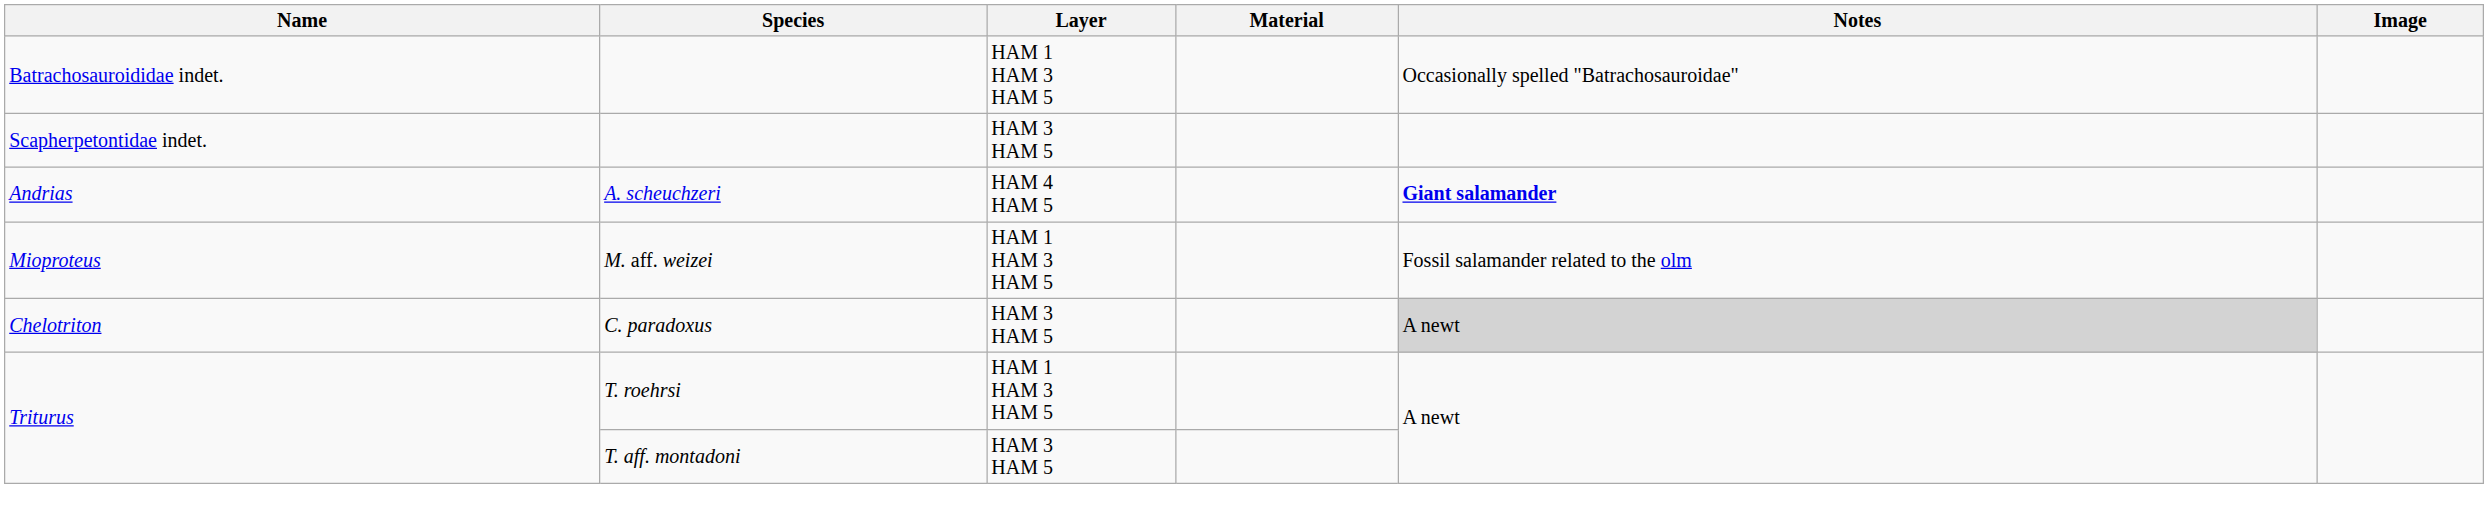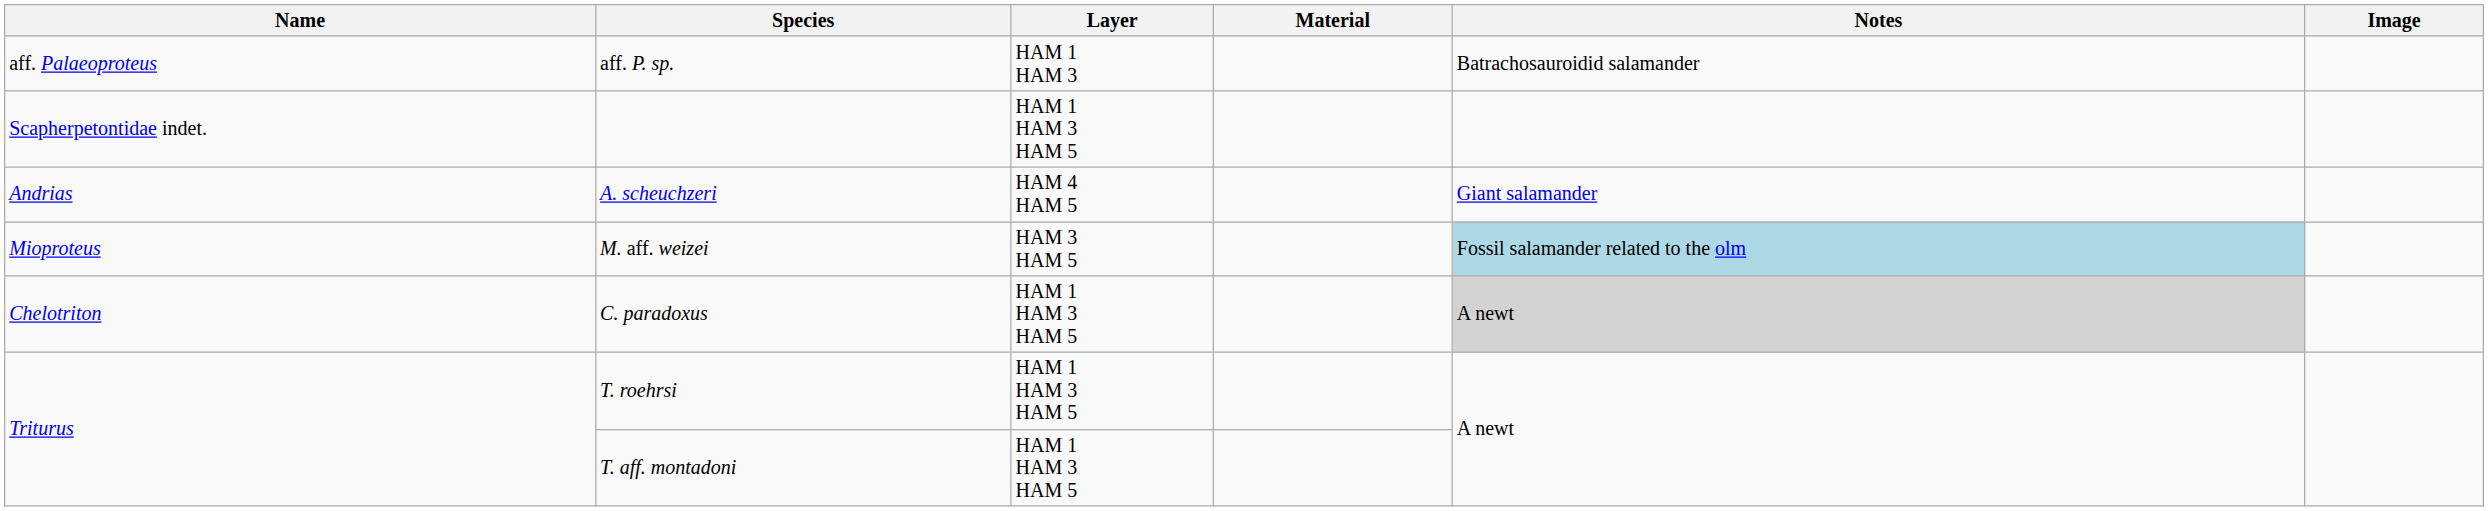- row: Batrachosauroididae indet. | HAM 1 HAM 3 HAM 5 | Occasionally spelled "Batrachosauroidae"
+ row: aff. Palaeoproteus | aff. P. sp. | HAM 1 HAM 3 | Batrachosauroidid salamander
Scapherpetontidae indet. | Layer: HAM 3 HAM 5 -> HAM 1 HAM 3 HAM 5
Andrias | Notes: bold -> normal
Mioproteus | Layer: HAM 1 HAM 3 HAM 5 -> HAM 3 HAM 5
Mioproteus | Notes: no background -> lightblue background
Chelotriton | Layer: HAM 3 HAM 5 -> HAM 1 HAM 3 HAM 5
Triturus / T. aff. montadoni | Layer: HAM 3 HAM 5 -> HAM 1 HAM 3 HAM 5
